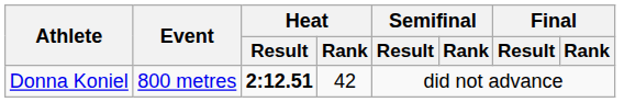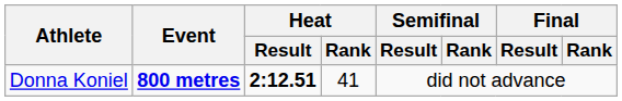Donna Koniel | Event: normal -> bold
Donna Koniel | Heat / Rank: 42 -> 41
